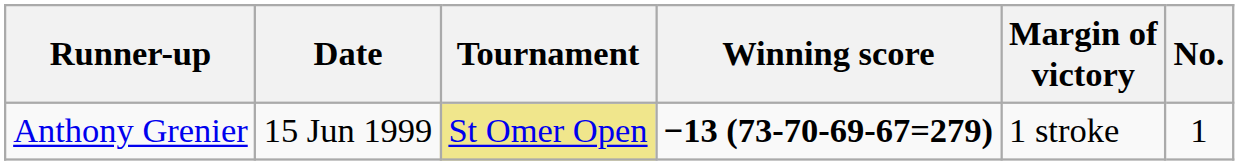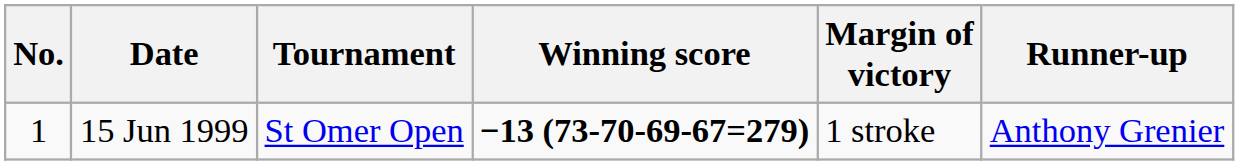columns swapped: No. <-> Runner-up
15 Jun 1999 | Tournament: khaki background -> no background
